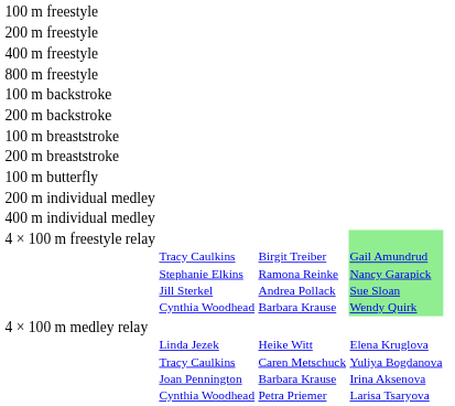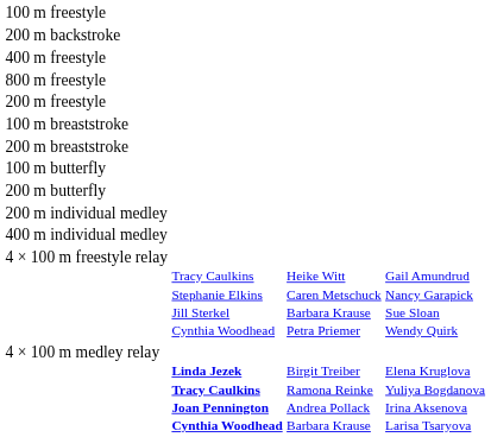rows swapped: 200 m freestyle <-> 200 m backstroke
- row: 100 m backstroke
+ row: 200 m butterfly
4 × 100 m freestyle relay | column 3: Birgit Treiber Ramona Reinke Andrea Pollack Barbara Krause -> Heike Witt Caren Metschuck Barbara Krause Petra Priemer
4 × 100 m freestyle relay | column 4: lightgreen background -> no background
4 × 100 m medley relay | column 2: normal -> bold
4 × 100 m medley relay | column 3: Heike Witt Caren Metschuck Barbara Krause Petra Priemer -> Birgit Treiber Ramona Reinke Andrea Pollack Barbara Krause
